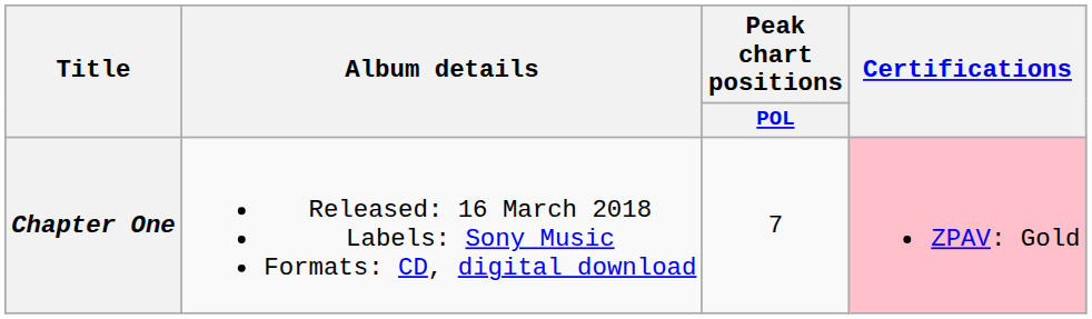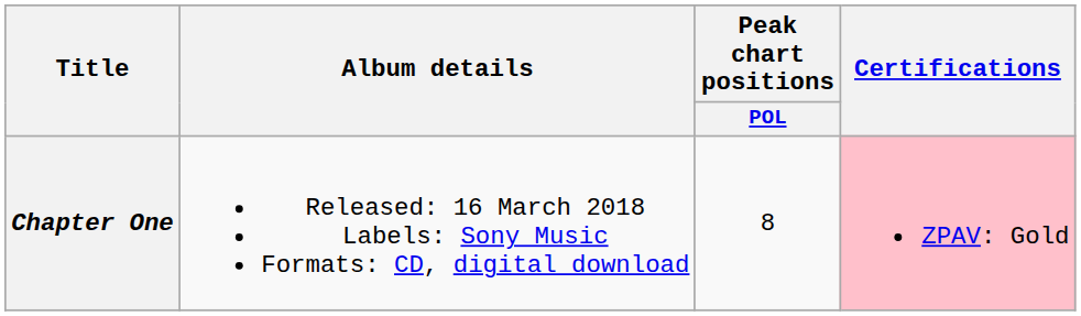Chapter One | Peak chart positions / POL: 7 -> 8
